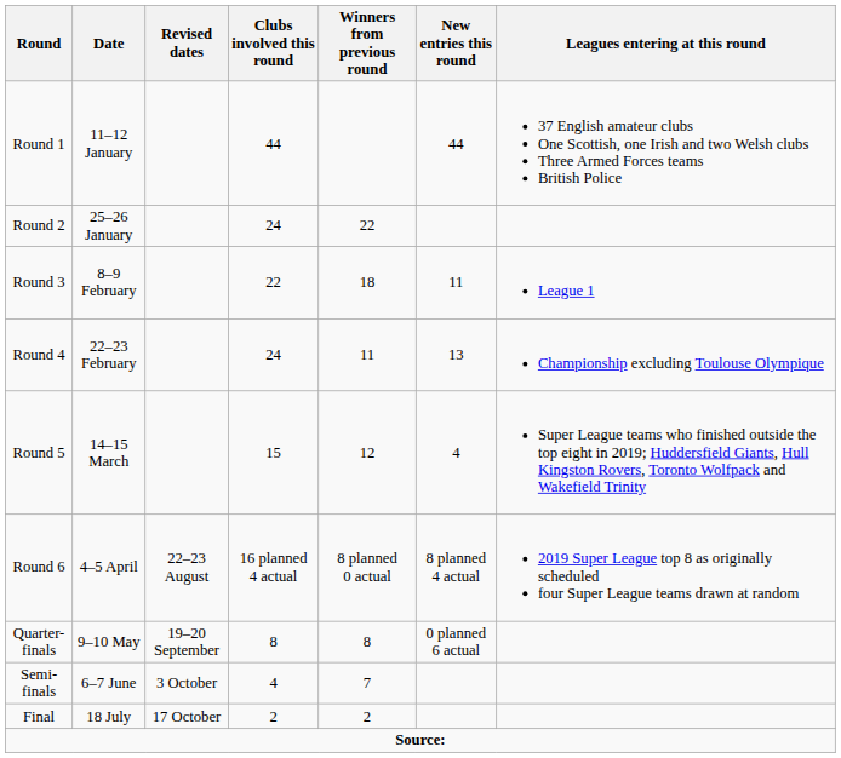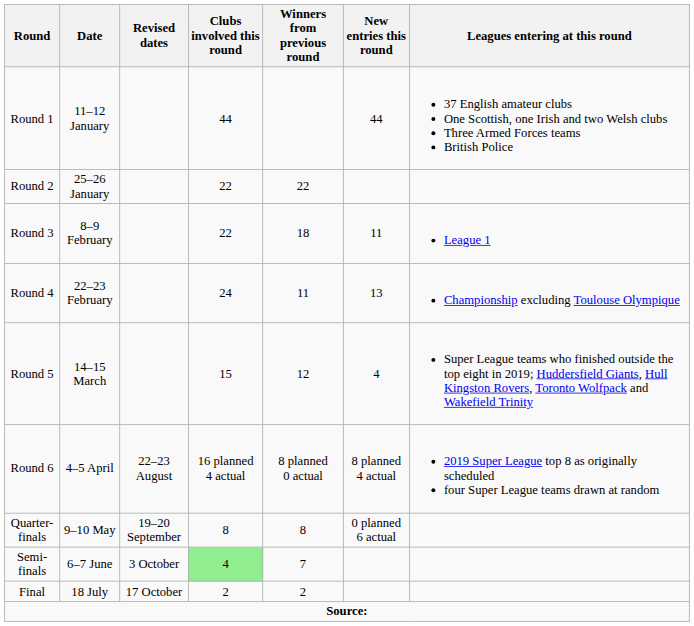Round 2 | Clubs involved this round: 24 -> 22
Semi-finals | Clubs involved this round: no background -> lightgreen background
